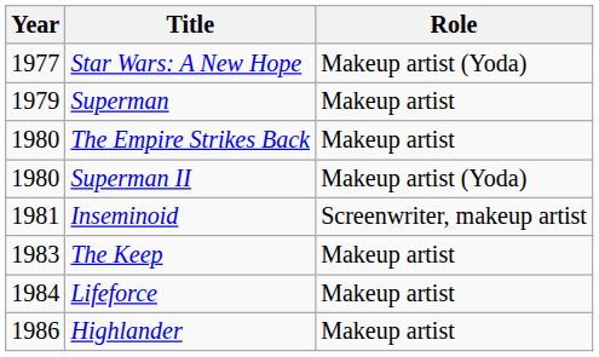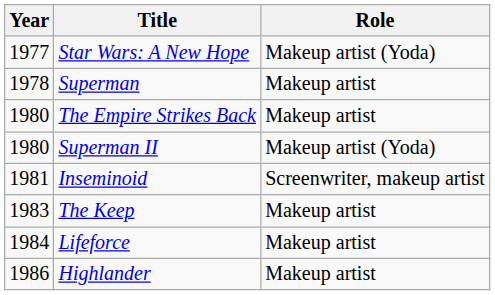Superman | Year: 1979 -> 1978
